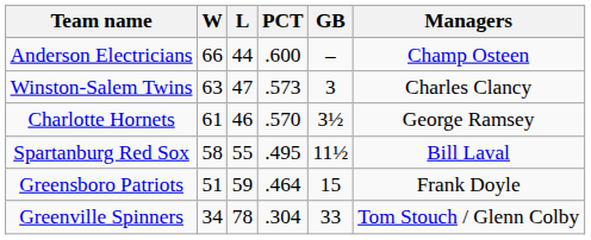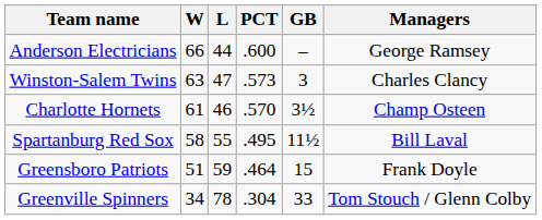Anderson Electricians | Managers: Champ Osteen -> George Ramsey
Charlotte Hornets | Managers: George Ramsey -> Champ Osteen
